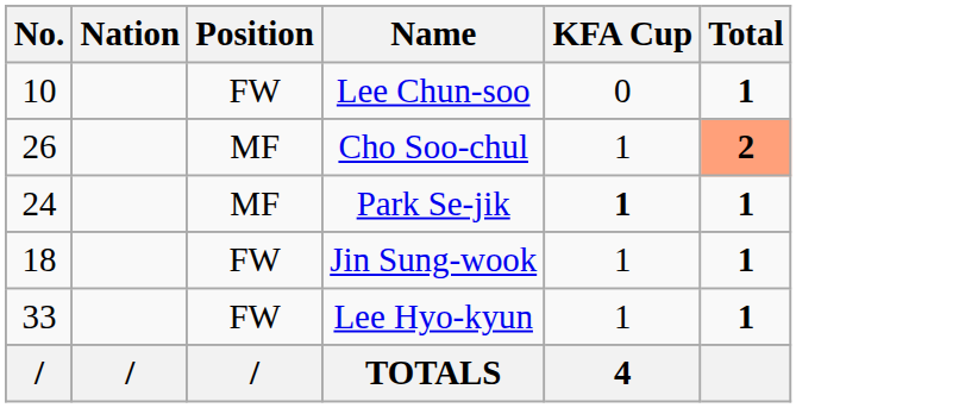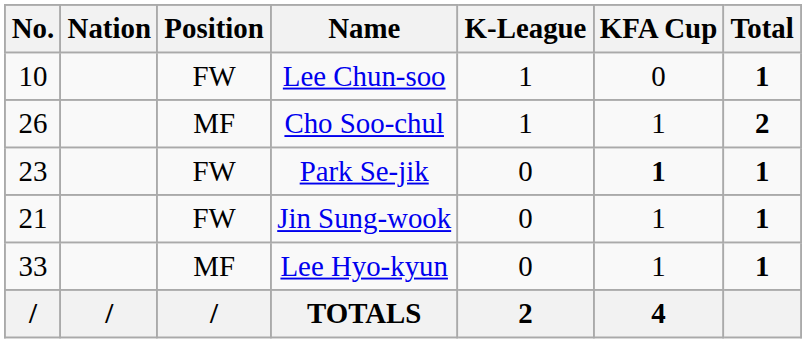+ column: K-League | 1 | 1 | 0 | 0 | 0 | 2
Cho Soo-chul | Total: lightsalmon background -> no background
Park Se-jik | No.: 24 -> 23
Park Se-jik | Position: MF -> FW
Jin Sung-wook | No.: 18 -> 21
Lee Hyo-kyun | Position: FW -> MF
